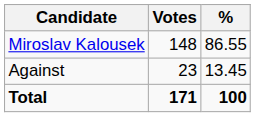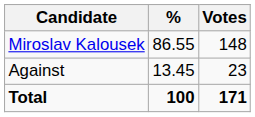columns swapped: Votes <-> %
